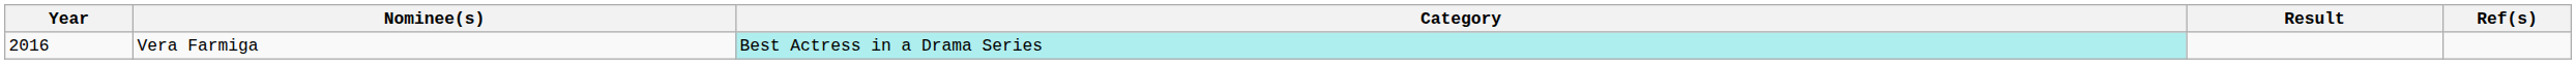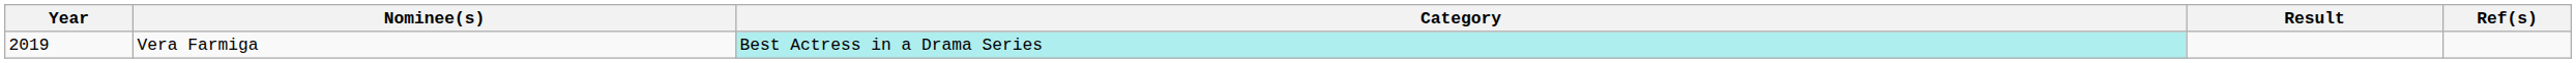Vera Farmiga | Year: 2016 -> 2019
